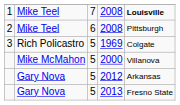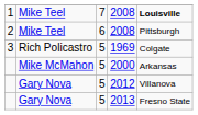2000 | column 5: Villanova -> Arkansas
2012 | column 5: Arkansas -> Villanova
